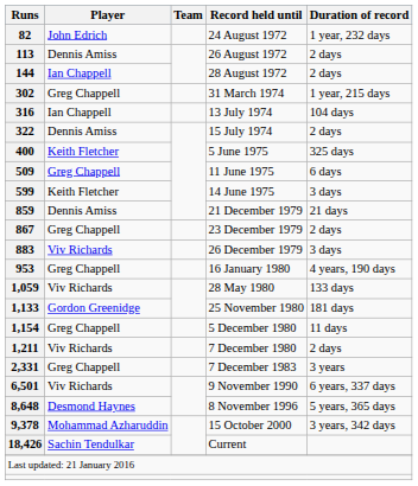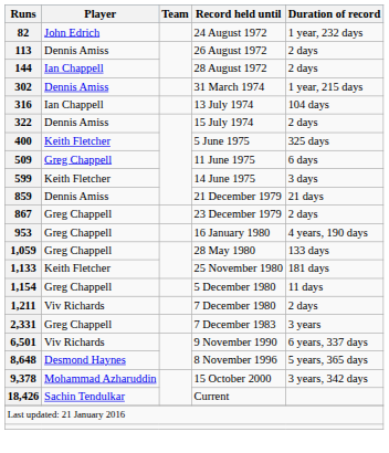302 | Player: Greg Chappell -> Dennis Amiss
- row: 883 | Viv Richards | 26 December 1979 | 3 days
1,059 | Player: Viv Richards -> Greg Chappell
1,133 | Player: Gordon Greenidge -> Keith Fletcher
